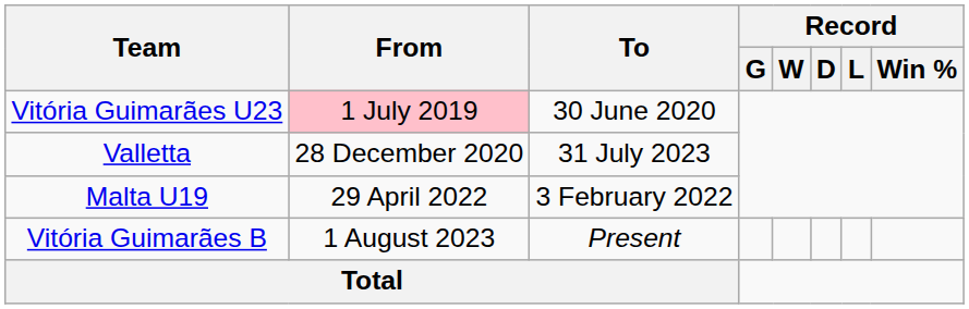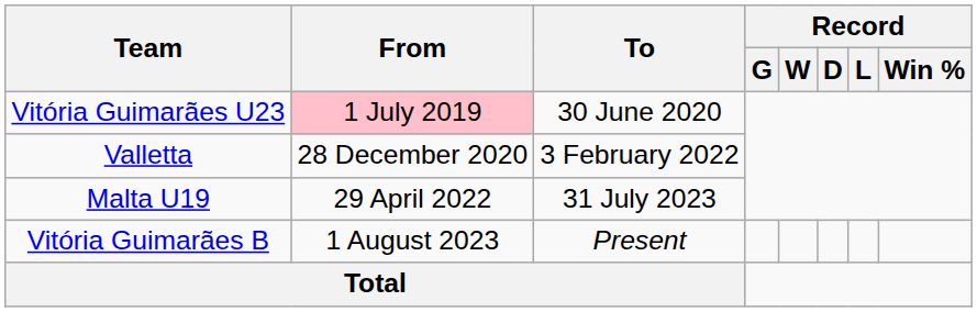Valletta | To: 31 July 2023 -> 3 February 2022
Malta U19 | To: 3 February 2022 -> 31 July 2023
